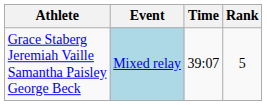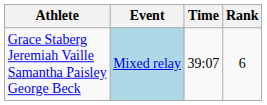Grace Staberg Jeremiah Vaille Samantha Paisley George Beck | Rank: 5 -> 6
